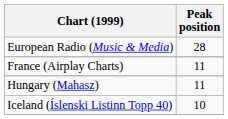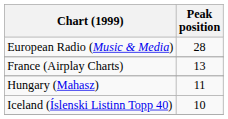France (Airplay Charts) | Peak position: 11 -> 13
